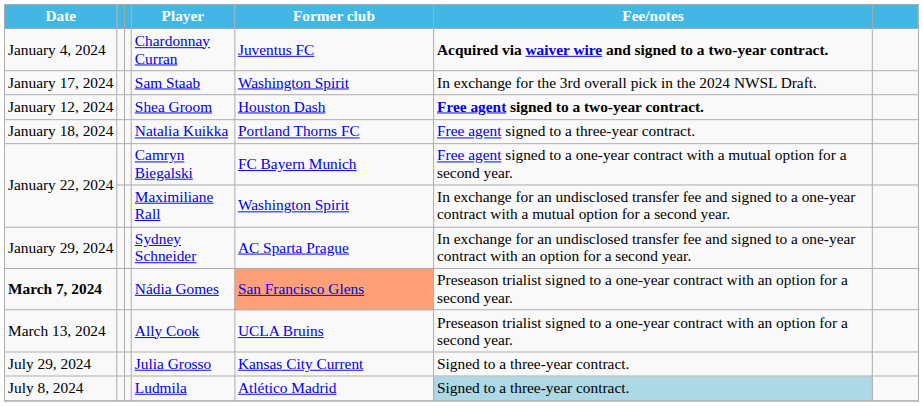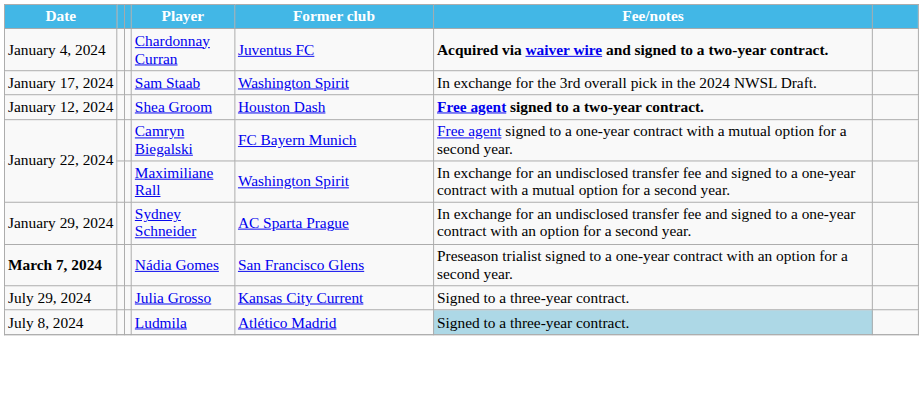- row: January 18, 2024 | Natalia Kuikka | Portland Thorns FC | Free agent signed to a three-year contract.
Nádia Gomes | Former club: lightsalmon background -> no background
- row: March 13, 2024 | Ally Cook | UCLA Bruins | Preseason trialist signed to a one-year contract with an option for a second year.
